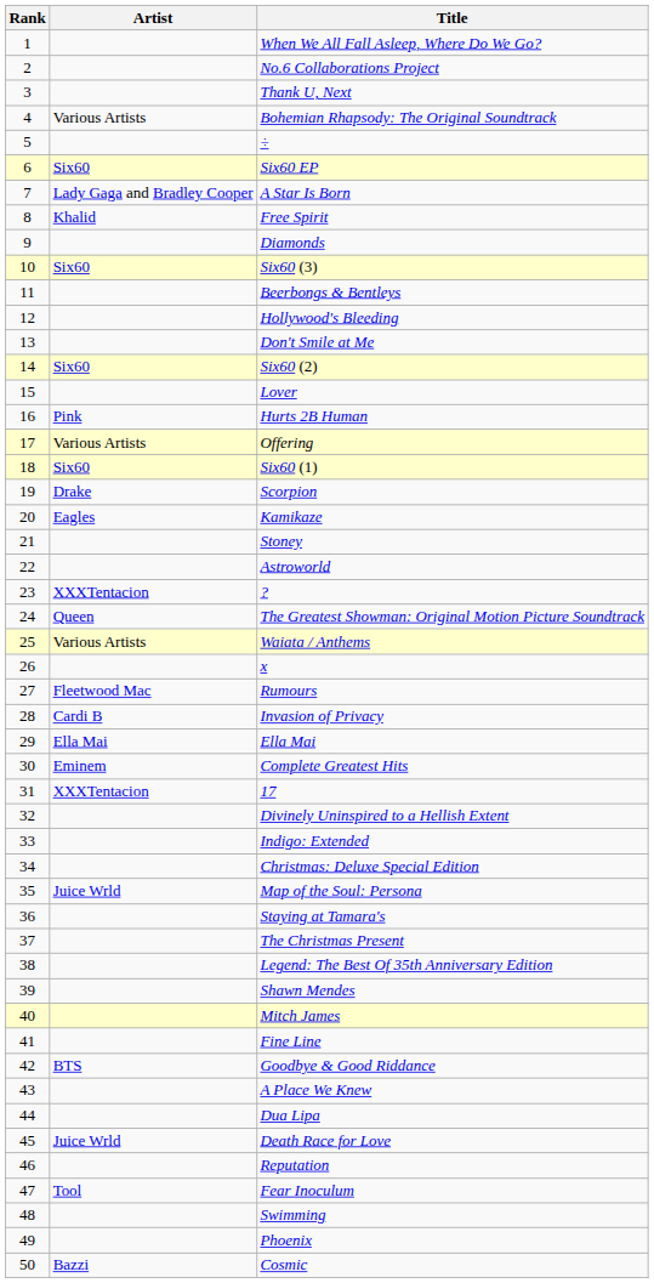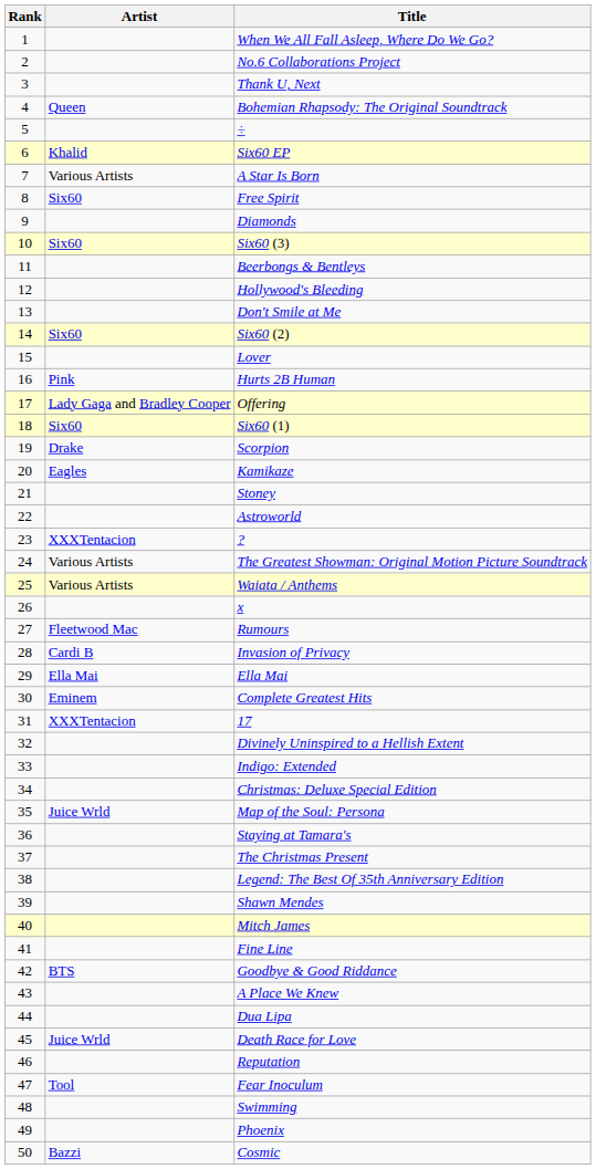Bohemian Rhapsody: The Original Soundtrack | Artist: Various Artists -> Queen
Six60 EP | Artist: Six60 -> Khalid
A Star Is Born | Artist: Lady Gaga and Bradley Cooper -> Various Artists
Free Spirit | Artist: Khalid -> Six60
Offering | Artist: Various Artists -> Lady Gaga and Bradley Cooper
The Greatest Showman: Original Motion Picture Soundtrack | Artist: Queen -> Various Artists
